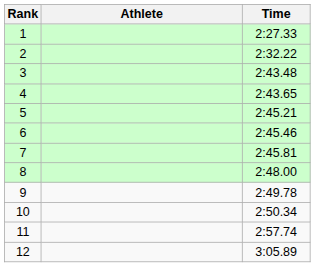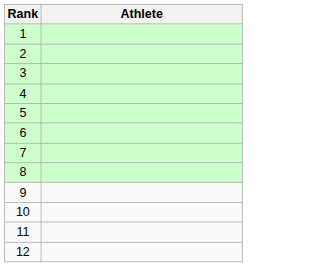- column: Time | 2:27.33 | 2:32.22 | 2:43.48 | 2:43.65 | 2:45.21 | 2:45.46 | 2:45.81 | 2:48.00 | 2:49.78 | 2:50.34 | 2:57.74 | 3:05.89
